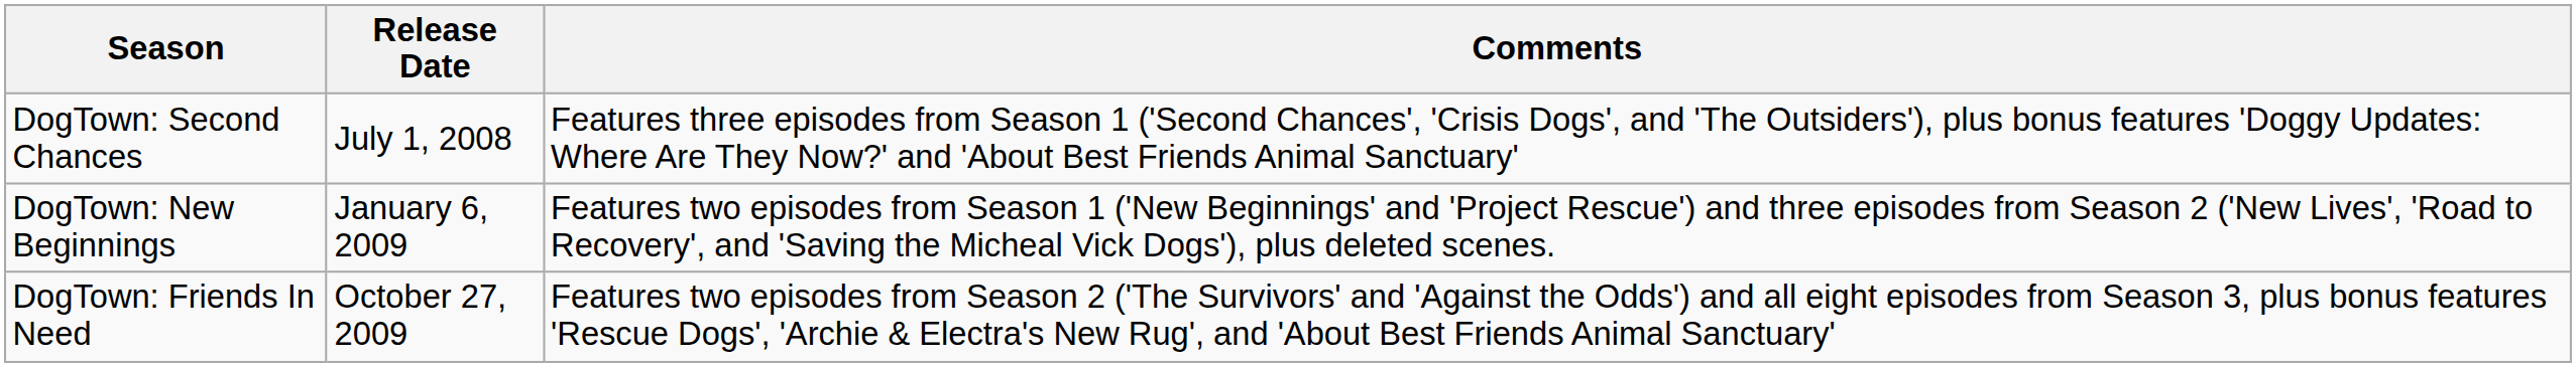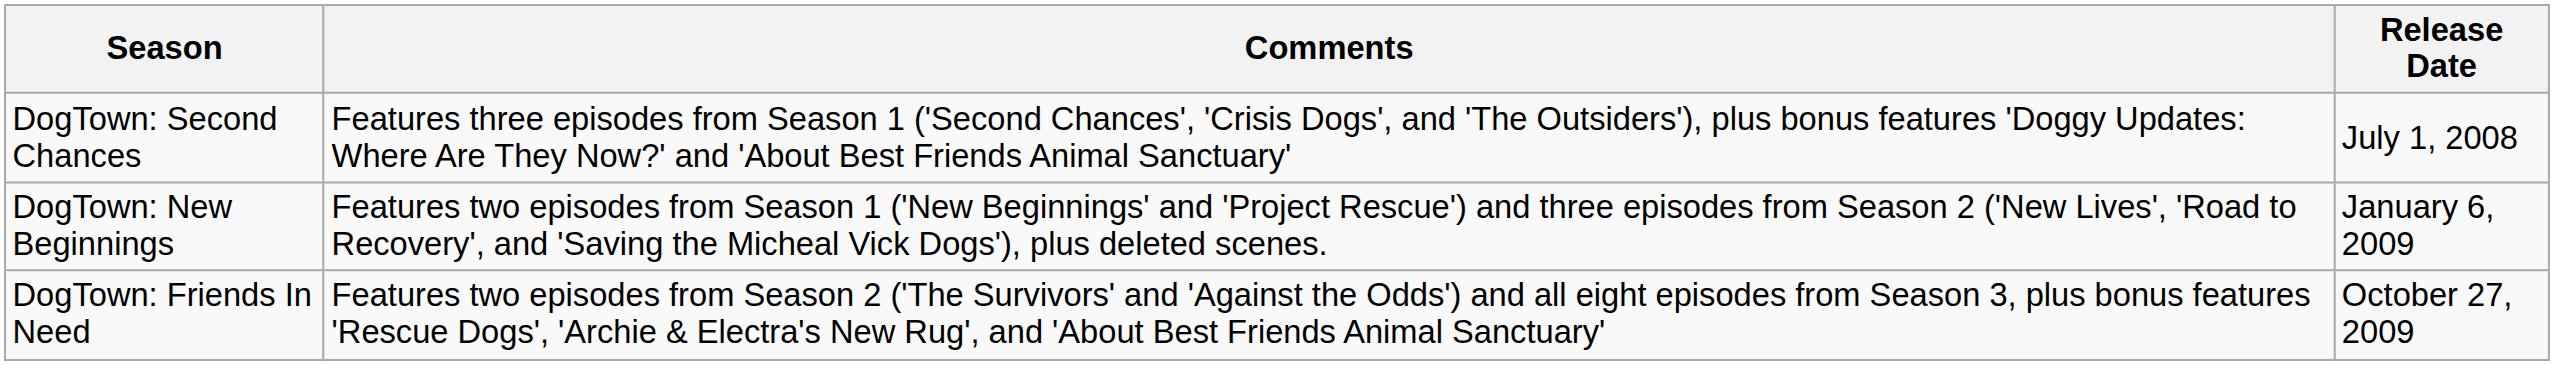columns swapped: Release Date <-> Comments
